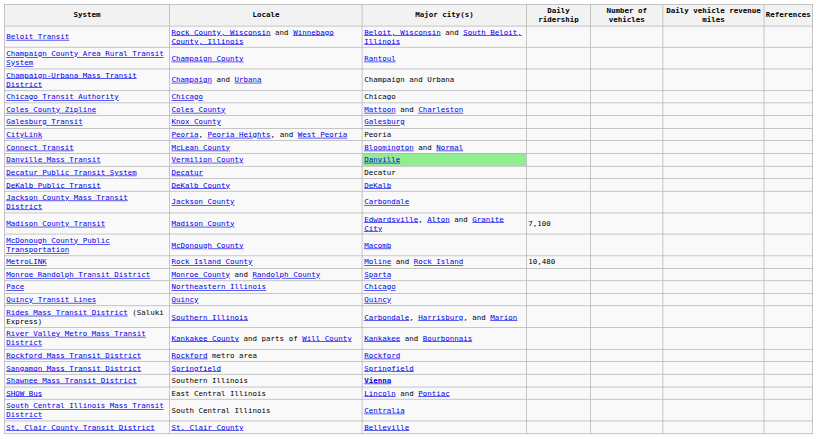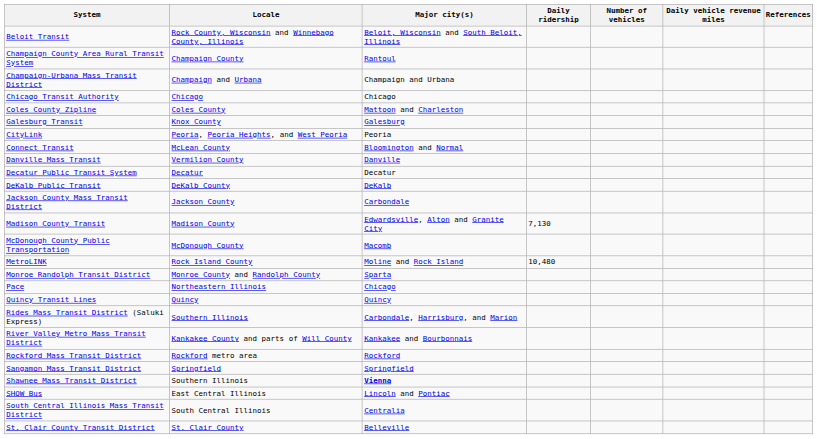Danville Mass Transit | Major city(s): lightgreen background -> no background
Madison County Transit | Daily ridership: 7,100 -> 7,130
